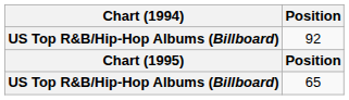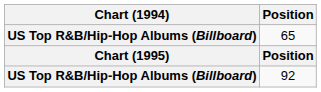rows swapped: 65 <-> 92
